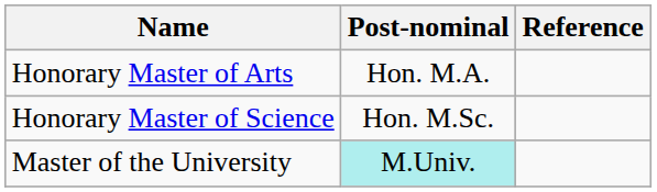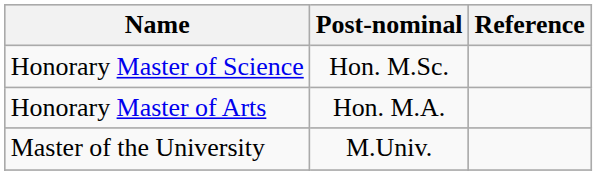rows swapped: Honorary Master of Arts <-> Honorary Master of Science
Master of the University | Post-nominal: paleturquoise background -> no background
